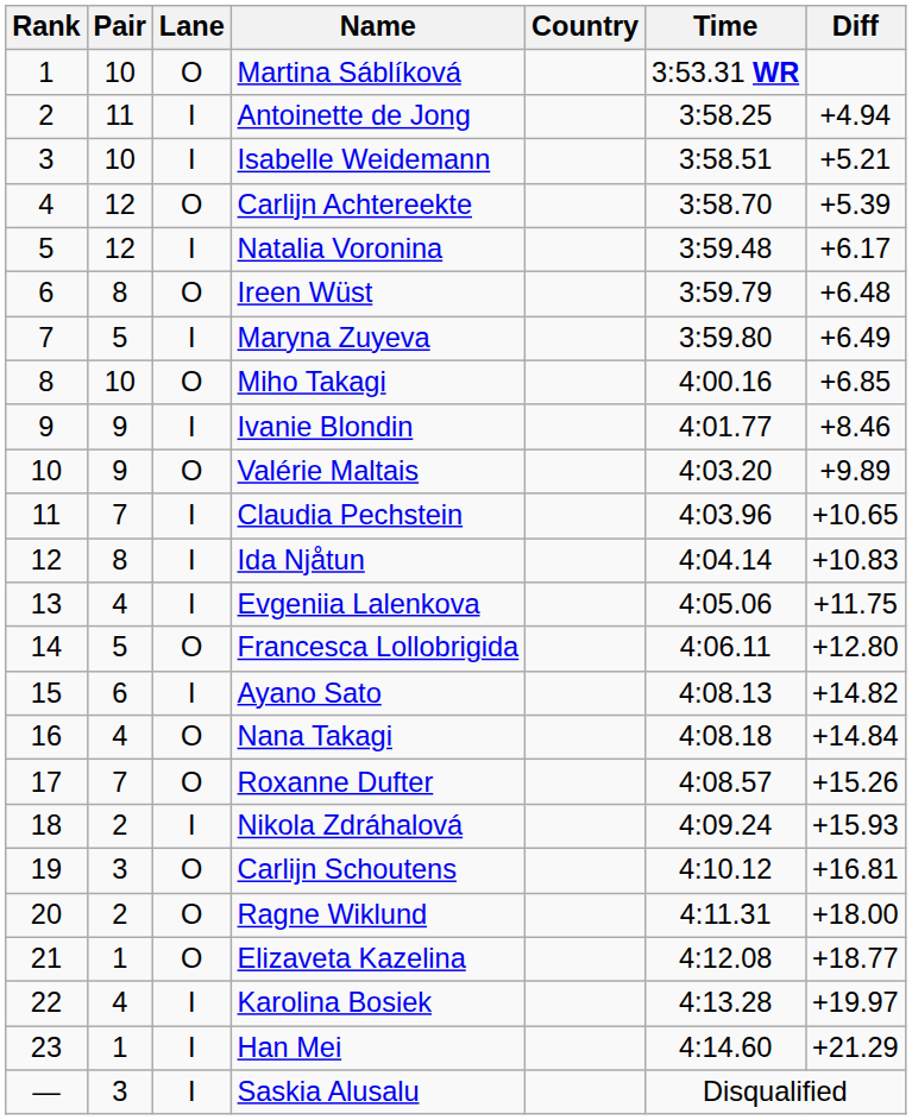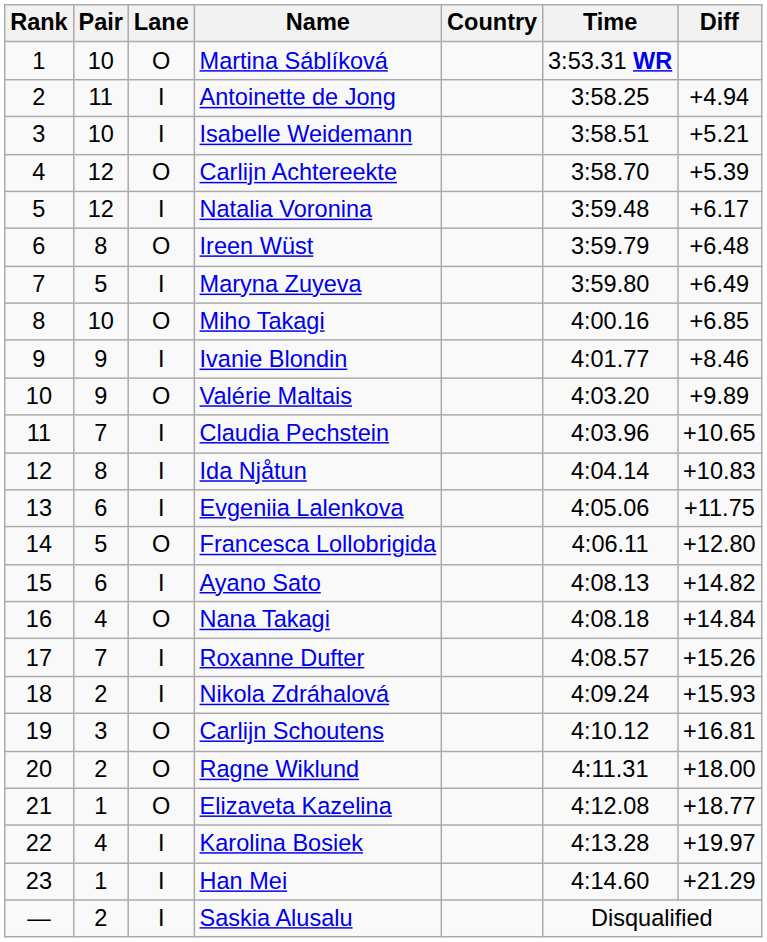Evgeniia Lalenkova | Pair: 4 -> 6
Roxanne Dufter | Lane: O -> I
Saskia Alusalu | Pair: 3 -> 2
